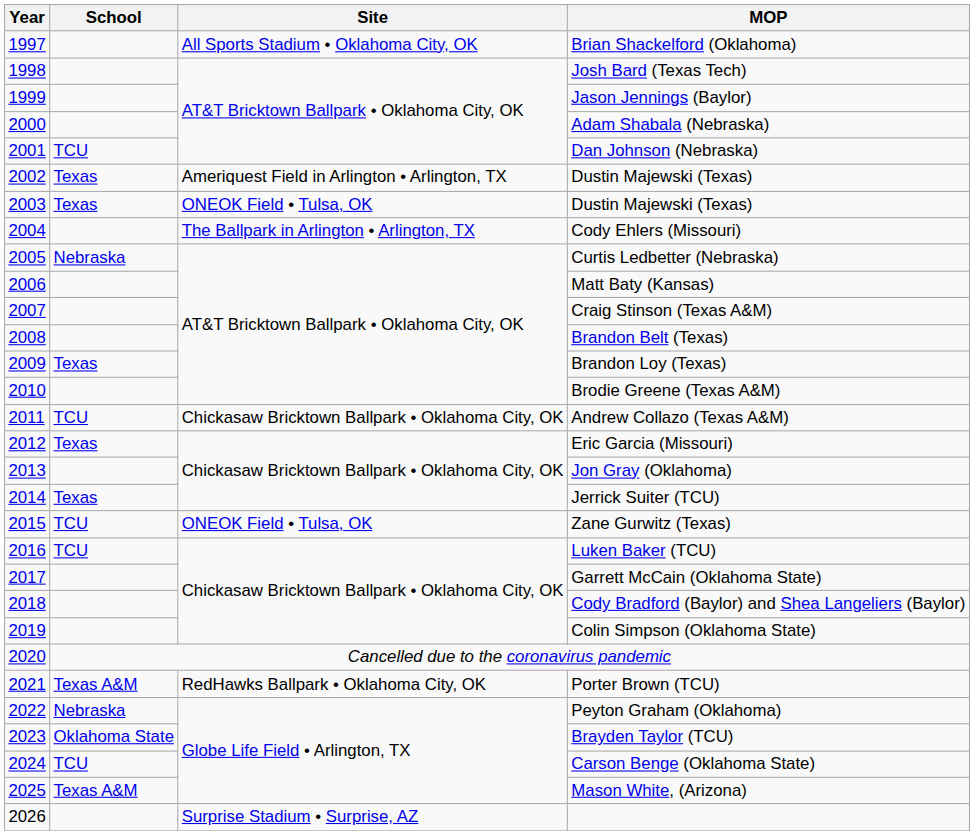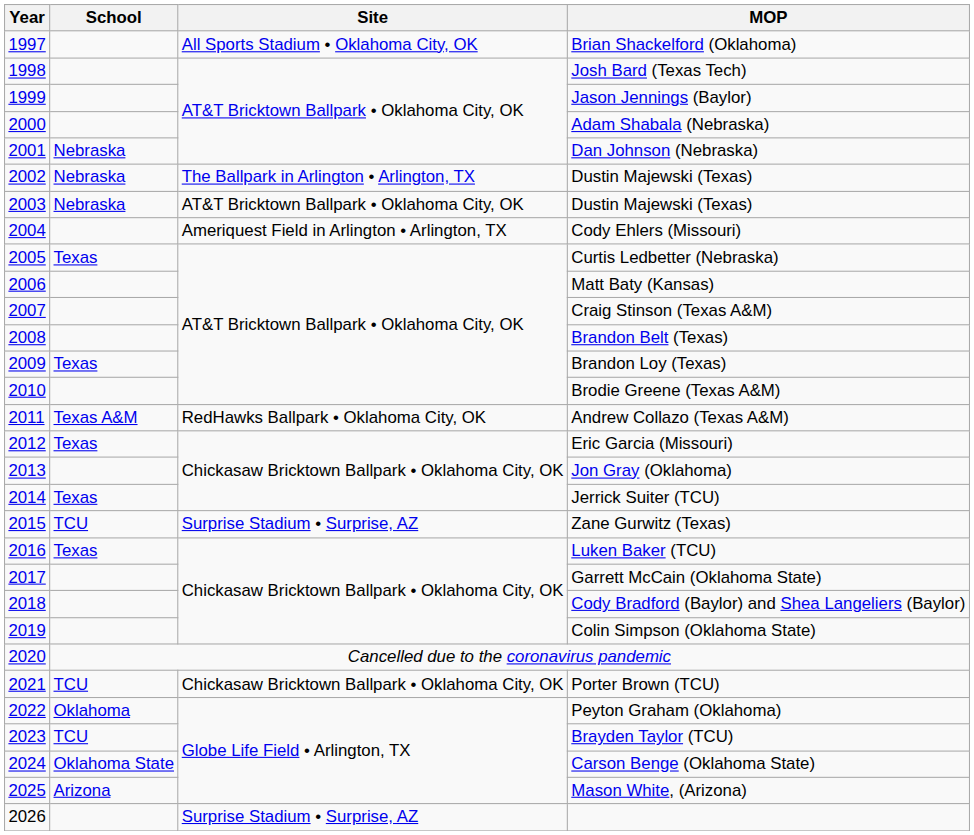Dan Johnson (Nebraska) | School: TCU -> Nebraska
2002 / Dustin Majewski (Texas) | School: Texas -> Nebraska
2002 / Dustin Majewski (Texas) | Site: Ameriquest Field in Arlington • Arlington, TX -> The Ballpark in Arlington • Arlington, TX
2003 / Dustin Majewski (Texas) | School: Texas -> Nebraska
2003 / Dustin Majewski (Texas) | Site: ONEOK Field • Tulsa, OK -> AT&T Bricktown Ballpark • Oklahoma City, OK
Cody Ehlers (Missouri) | Site: The Ballpark in Arlington • Arlington, TX -> Ameriquest Field in Arlington • Arlington, TX
Curtis Ledbetter (Nebraska) | School: Nebraska -> Texas
Andrew Collazo (Texas A&M) | School: TCU -> Texas A&M
Andrew Collazo (Texas A&M) | Site: Chickasaw Bricktown Ballpark • Oklahoma City, OK -> RedHawks Ballpark • Oklahoma City, OK
Zane Gurwitz (Texas) | Site: ONEOK Field • Tulsa, OK -> Surprise Stadium • Surprise, AZ
Luken Baker (TCU) | School: TCU -> Texas
Porter Brown (TCU) | School: Texas A&M -> TCU
Porter Brown (TCU) | Site: RedHawks Ballpark • Oklahoma City, OK -> Chickasaw Bricktown Ballpark • Oklahoma City, OK
Peyton Graham (Oklahoma) | School: Nebraska -> Oklahoma
Brayden Taylor (TCU) | School: Oklahoma State -> TCU
Carson Benge (Oklahoma State) | School: TCU -> Oklahoma State
Mason White, (Arizona) | School: Texas A&M -> Arizona
